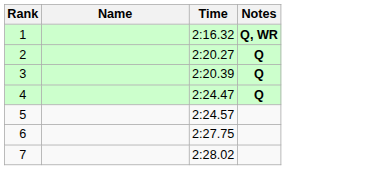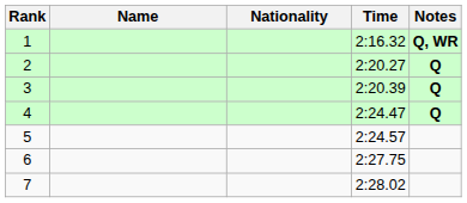+ column: Nationality
